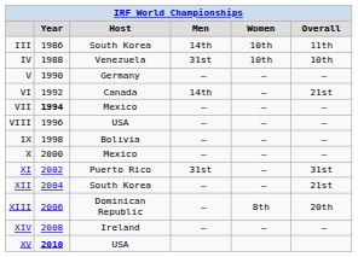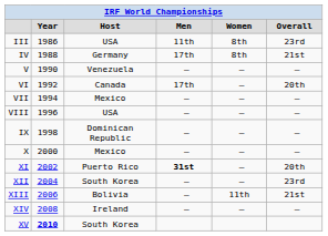III | column 3: South Korea -> USA
III | column 4: 14th -> 11th
III | column 5: 10th -> 8th
III | column 6: 11th -> 23rd
IV | column 3: Venezuela -> Germany
IV | column 4: 31st -> 17th
IV | column 5: 10th -> 8th
IV | column 6: 10th -> 21st
V | column 3: Germany -> Venezuela
VI | column 4: 14th -> 17th
VI | column 6: 21st -> 20th
VII | column 2: bold -> normal
IX | column 3: Bolivia -> Dominican Republic
XI | column 4: normal -> bold
XI | column 6: 31st -> 20th
XII | column 6: 21st -> 23rd
XIII | column 3: Dominican Republic -> Bolivia
XIII | column 5: 8th -> 11th
XIII | column 6: 20th -> 21st
XV | column 3: USA -> South Korea
